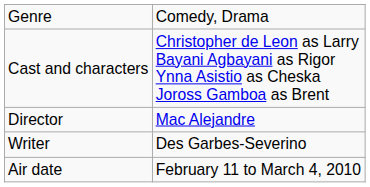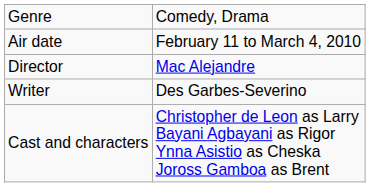rows swapped: Air date <-> Cast and characters
